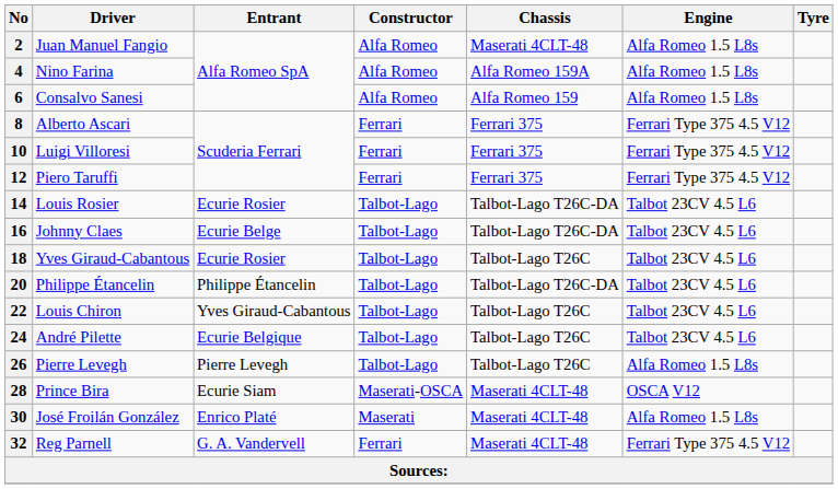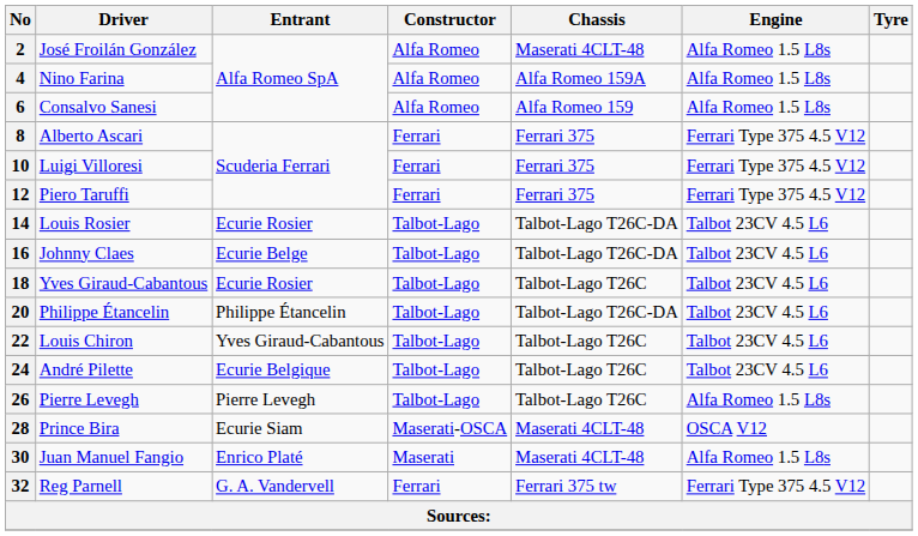2 | Driver: Juan Manuel Fangio -> José Froilán González
30 | Driver: José Froilán González -> Juan Manuel Fangio
32 | Chassis: Maserati 4CLT-48 -> Ferrari 375 tw
